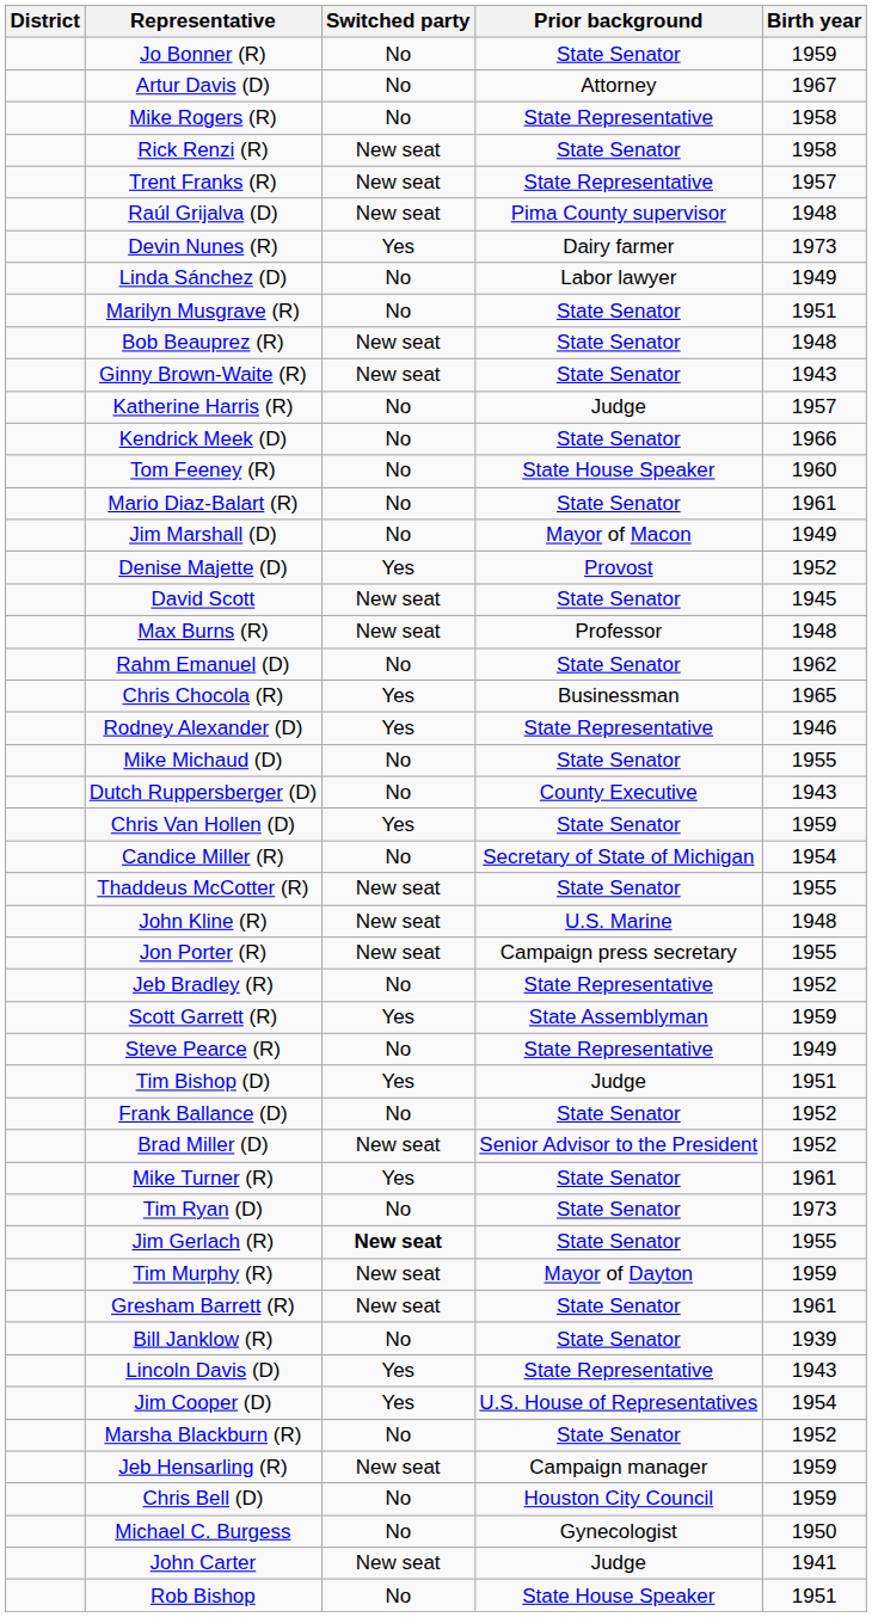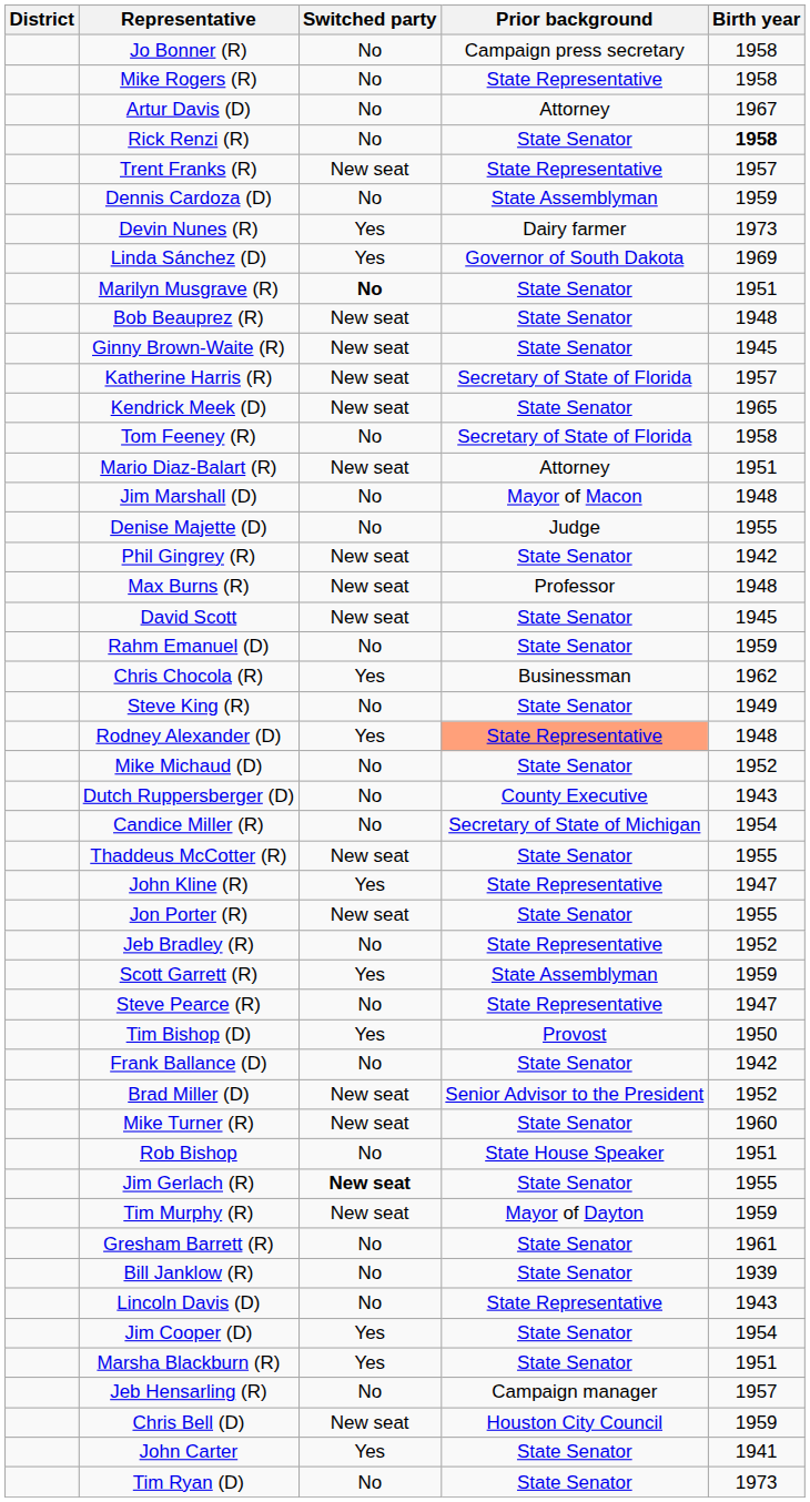Jo Bonner (R) | Prior background: State Senator -> Campaign press secretary
Jo Bonner (R) | Birth year: 1959 -> 1958
rows swapped: Mike Rogers (R) <-> Artur Davis (D)
Rick Renzi (R) | Switched party: New seat -> No
Rick Renzi (R) | Birth year: normal -> bold
- row: Raúl Grijalva (D) | New seat | Pima County supervisor | 1948
+ row: Dennis Cardoza (D) | No | State Assemblyman | 1959
Linda Sánchez (D) | Switched party: No -> Yes
Linda Sánchez (D) | Prior background: Labor lawyer -> Governor of South Dakota
Linda Sánchez (D) | Birth year: 1949 -> 1969
Marilyn Musgrave (R) | Switched party: normal -> bold
Ginny Brown-Waite (R) | Birth year: 1943 -> 1945
Katherine Harris (R) | Switched party: No -> New seat
Katherine Harris (R) | Prior background: Judge -> Secretary of State of Florida
Kendrick Meek (D) | Switched party: No -> New seat
Kendrick Meek (D) | Birth year: 1966 -> 1965
Tom Feeney (R) | Prior background: State House Speaker -> Secretary of State of Florida
Tom Feeney (R) | Birth year: 1960 -> 1958
Mario Diaz-Balart (R) | Switched party: No -> New seat
Mario Diaz-Balart (R) | Prior background: State Senator -> Attorney
Mario Diaz-Balart (R) | Birth year: 1961 -> 1951
Jim Marshall (D) | Birth year: 1949 -> 1948
Denise Majette (D) | Switched party: Yes -> No
Denise Majette (D) | Prior background: Provost -> Judge
Denise Majette (D) | Birth year: 1952 -> 1955
+ row: Phil Gingrey (R) | New seat | State Senator | 1942
rows swapped: Max Burns (R) <-> David Scott
Rahm Emanuel (D) | Birth year: 1962 -> 1959
Chris Chocola (R) | Birth year: 1965 -> 1962
+ row: Steve King (R) | No | State Senator | 1949
Rodney Alexander (D) | Prior background: no background -> lightsalmon background
Rodney Alexander (D) | Birth year: 1946 -> 1948
Mike Michaud (D) | Birth year: 1955 -> 1952
- row: Chris Van Hollen (D) | Yes | State Senator | 1959
John Kline (R) | Switched party: New seat -> Yes
John Kline (R) | Prior background: U.S. Marine -> State Representative
John Kline (R) | Birth year: 1948 -> 1947
Jon Porter (R) | Prior background: Campaign press secretary -> State Senator
Steve Pearce (R) | Birth year: 1949 -> 1947
Tim Bishop (D) | Prior background: Judge -> Provost
Tim Bishop (D) | Birth year: 1951 -> 1950
Frank Ballance (D) | Birth year: 1952 -> 1942
Mike Turner (R) | Switched party: Yes -> New seat
Mike Turner (R) | Birth year: 1961 -> 1960
rows swapped: Tim Ryan (D) <-> Rob Bishop
Gresham Barrett (R) | Switched party: New seat -> No
Lincoln Davis (D) | Switched party: Yes -> No
Jim Cooper (D) | Prior background: U.S. House of Representatives -> State Senator
Marsha Blackburn (R) | Switched party: No -> Yes
Marsha Blackburn (R) | Birth year: 1952 -> 1951
Jeb Hensarling (R) | Switched party: New seat -> No
Jeb Hensarling (R) | Birth year: 1959 -> 1957
Chris Bell (D) | Switched party: No -> New seat
- row: Michael C. Burgess | No | Gynecologist | 1950
John Carter | Switched party: New seat -> Yes
John Carter | Prior background: Judge -> State Senator
